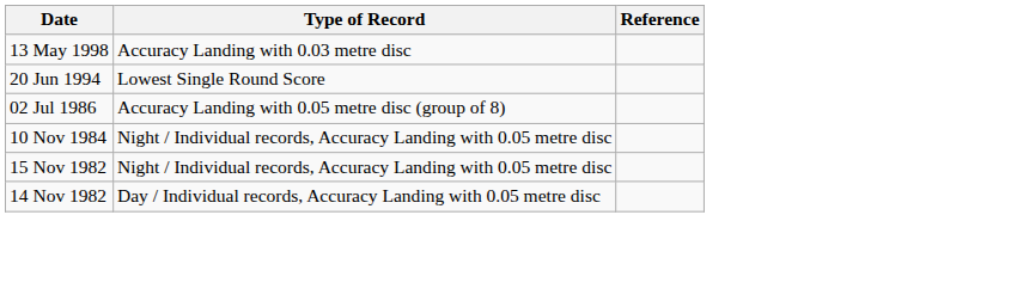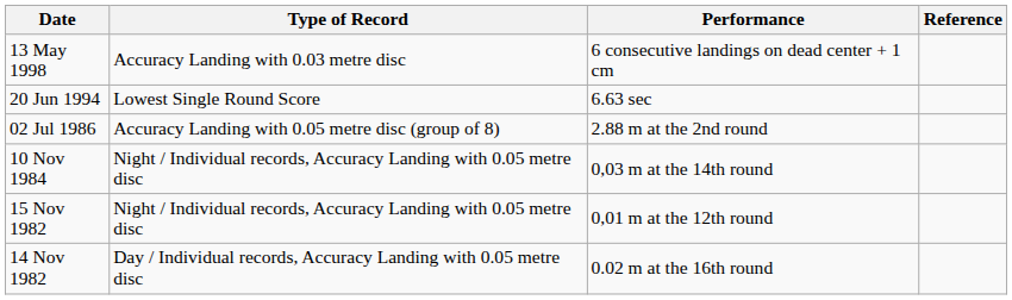+ column: Performance | 6 consecutive landings on dead center + 1 cm | 6.63 sec | 2.88 m at the 2nd round | 0,03 m at the 14th round | 0,01 m at the 12th round | 0.02 m at the 16th round
